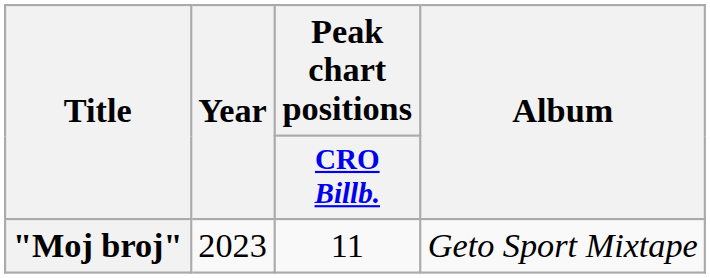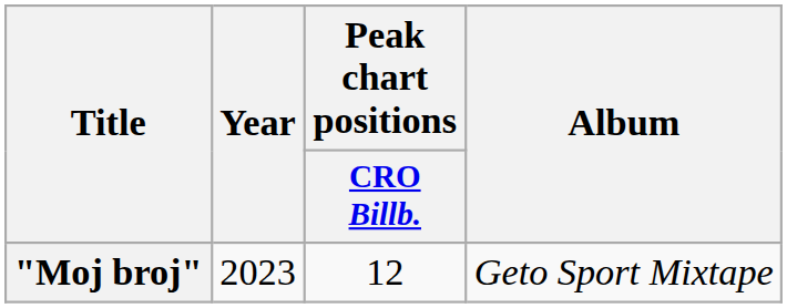"Moj broj" | Peak chart positions / CRO Billb.: 11 -> 12
